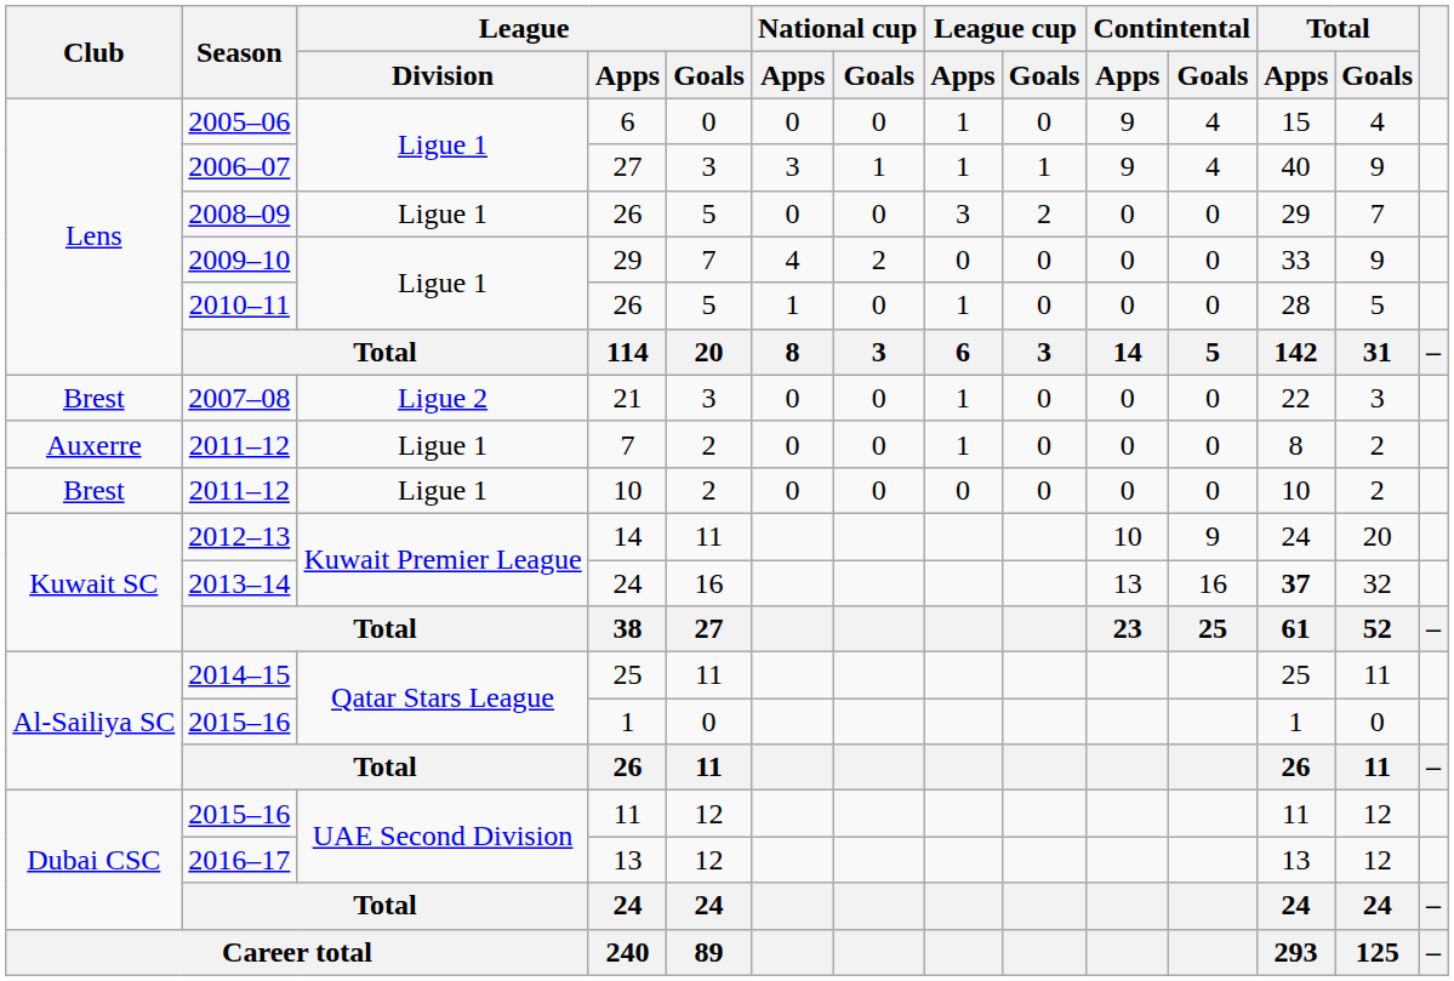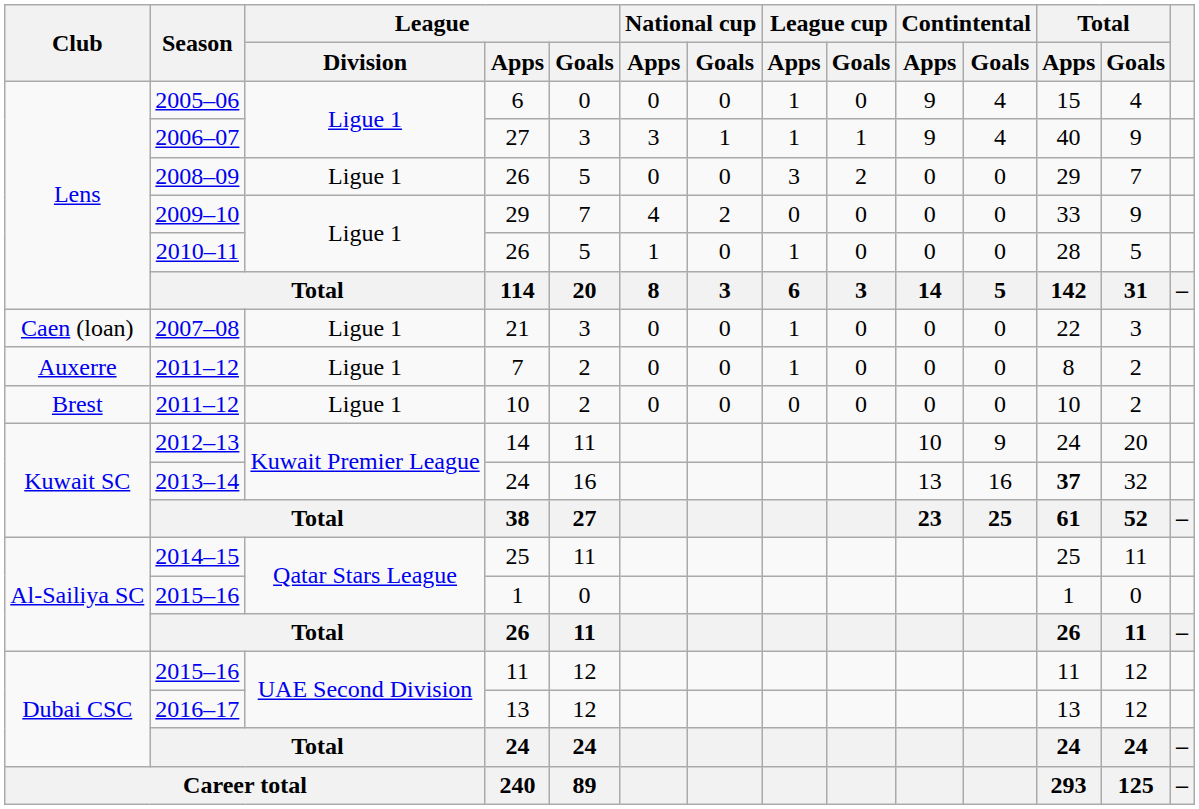21 | Club: Brest -> Caen (loan)
21 | League / Division: Ligue 2 -> Ligue 1
